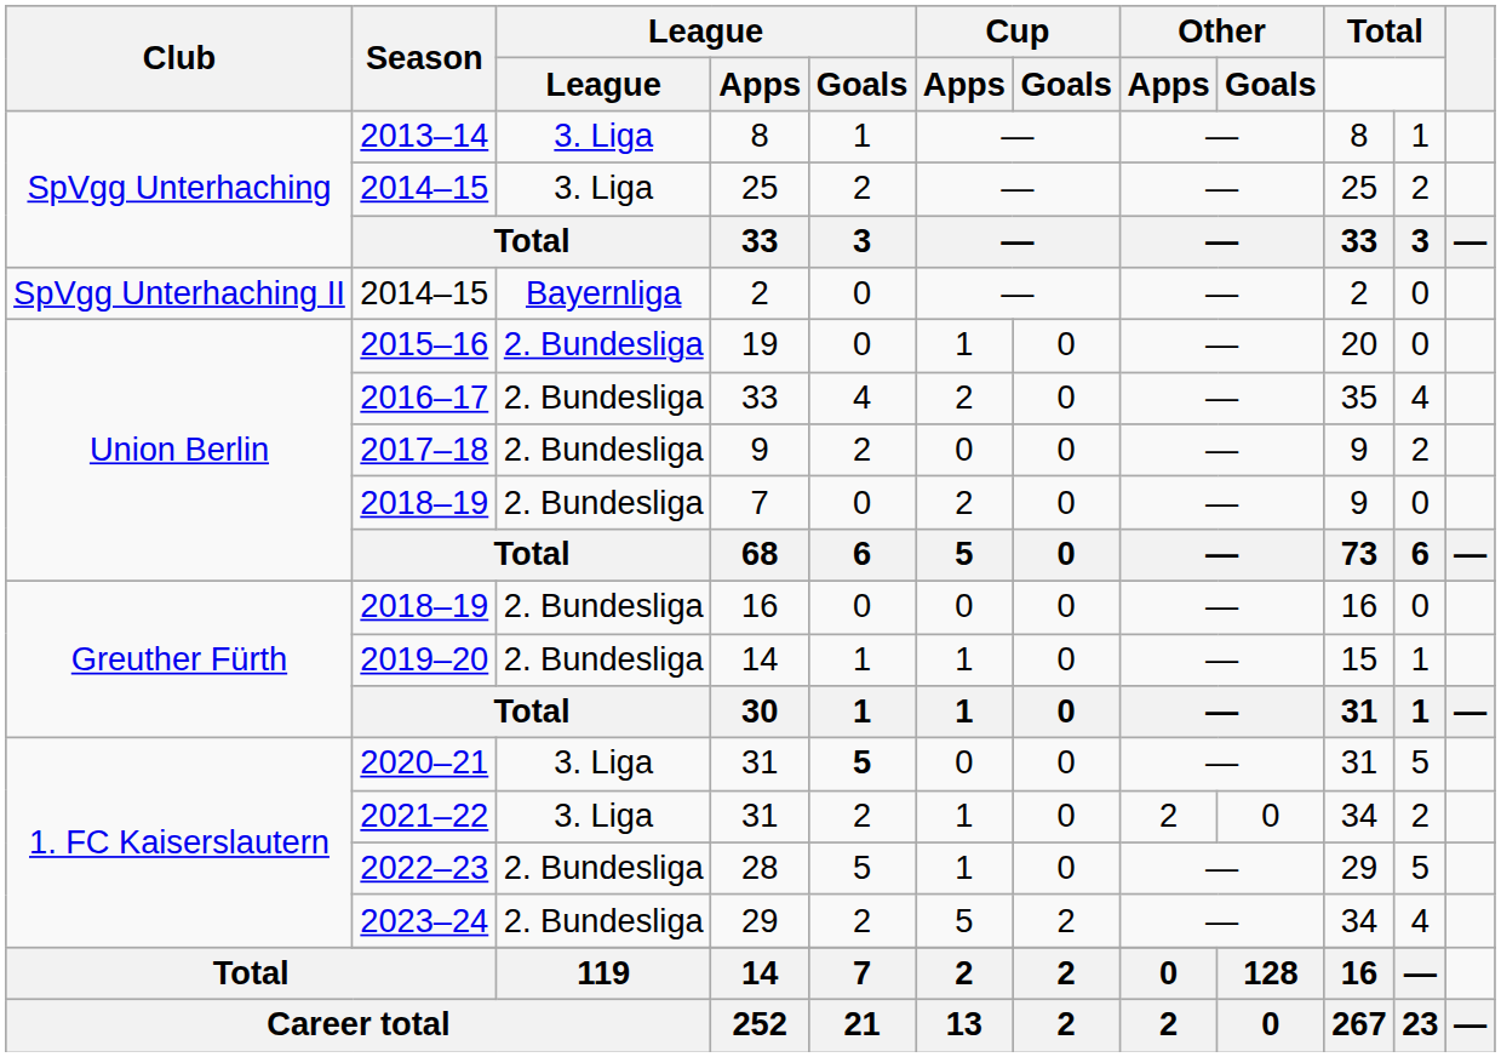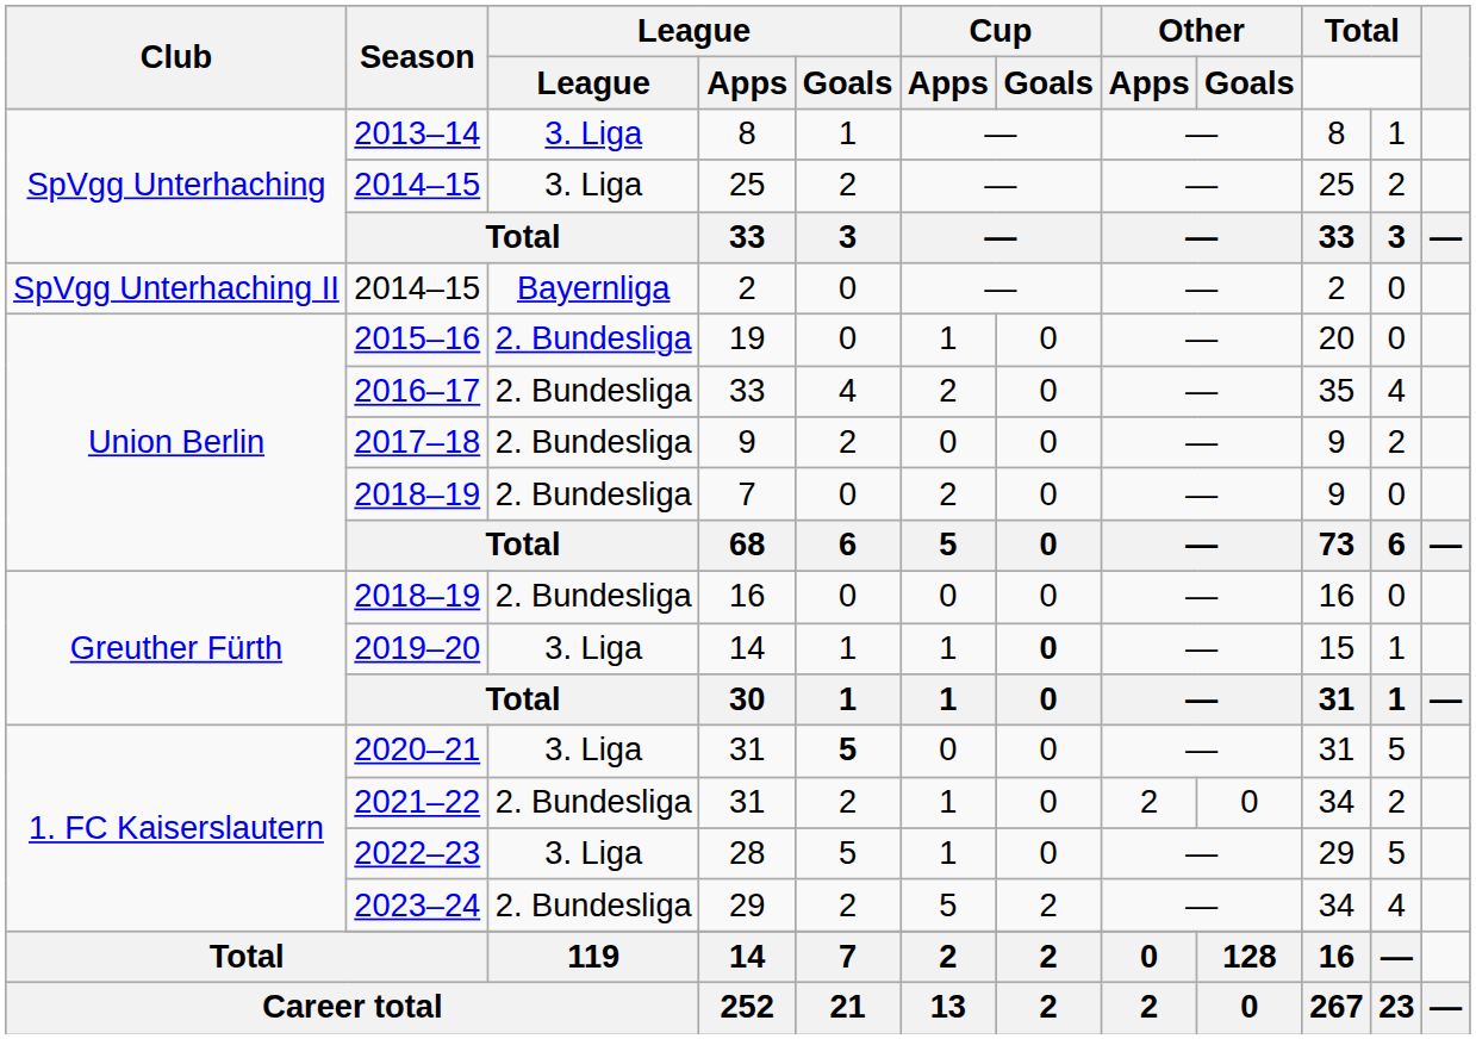2019–20 / 14 | League: 2. Bundesliga -> 3. Liga
2019–20 / 14 | Cup / Goals: normal -> bold
2021–22 / 31 | League: 3. Liga -> 2. Bundesliga
28 | League: 2. Bundesliga -> 3. Liga
